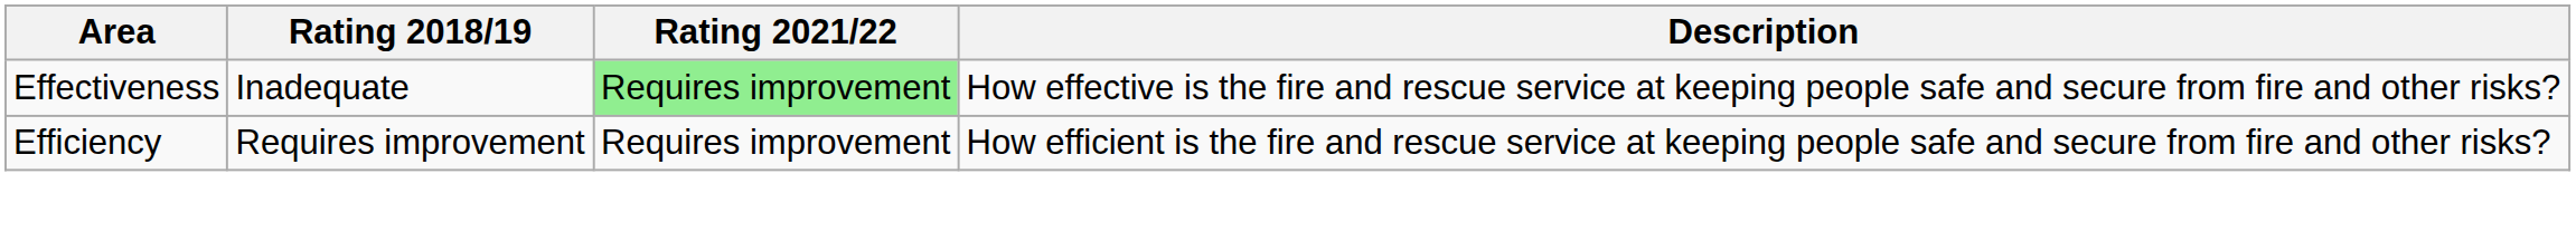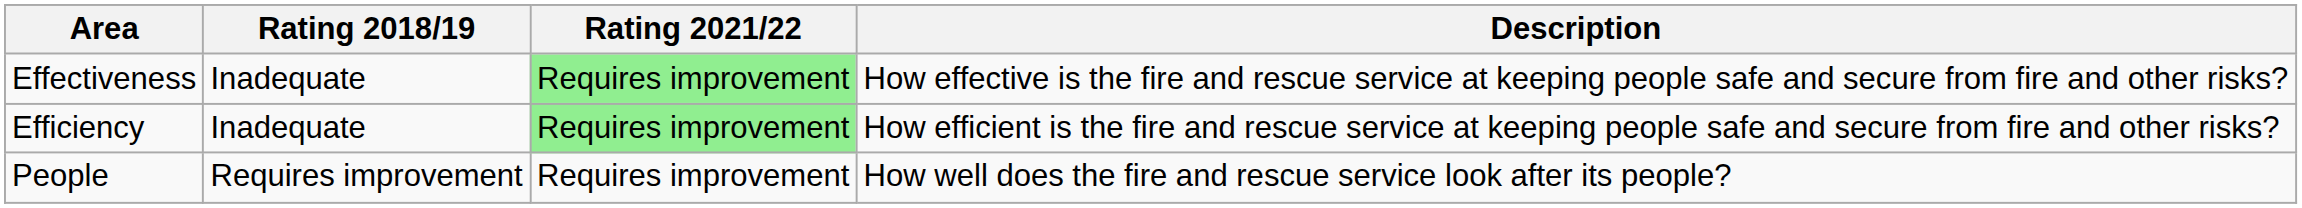Efficiency | Rating 2018/19: Requires improvement -> Inadequate
Efficiency | Rating 2021/22: no background -> lightgreen background
+ row: People | Requires improvement | Requires improvement | How well does the fire and rescue service look after its people?
